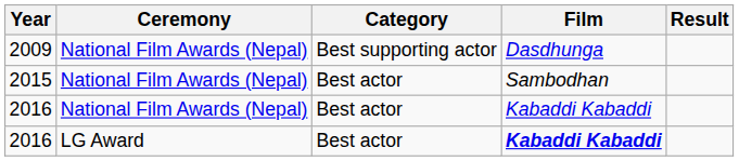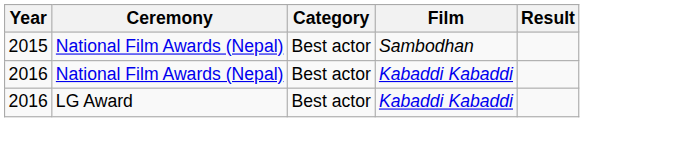- row: 2009 | National Film Awards (Nepal) | Best supporting actor | Dasdhunga
2016 / LG Award | Film: bold -> normal
